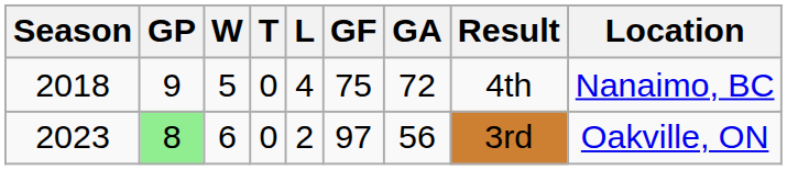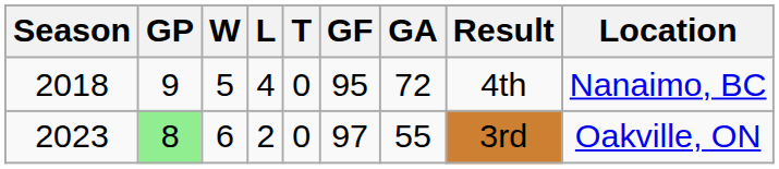columns swapped: L <-> T
2018 | GF: 75 -> 95
2023 | GA: 56 -> 55
